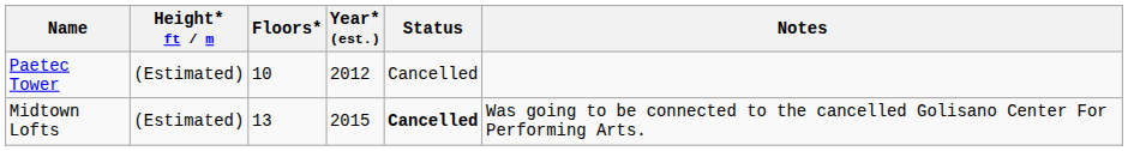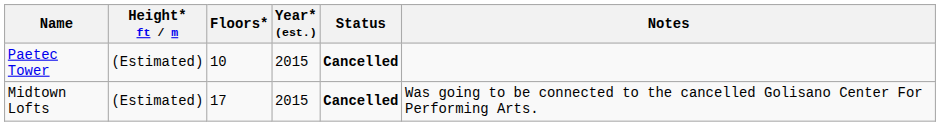Paetec Tower | Year* (est.): 2012 -> 2015
Paetec Tower | Status: normal -> bold
Midtown Lofts | Floors*: 13 -> 17
